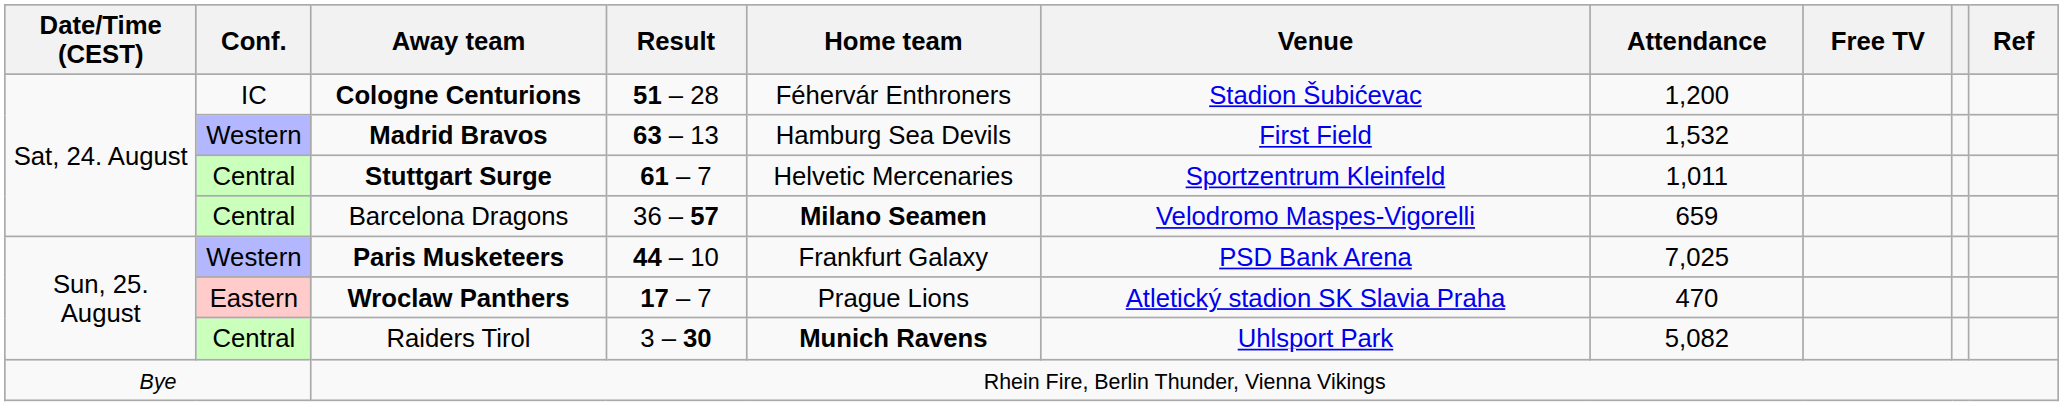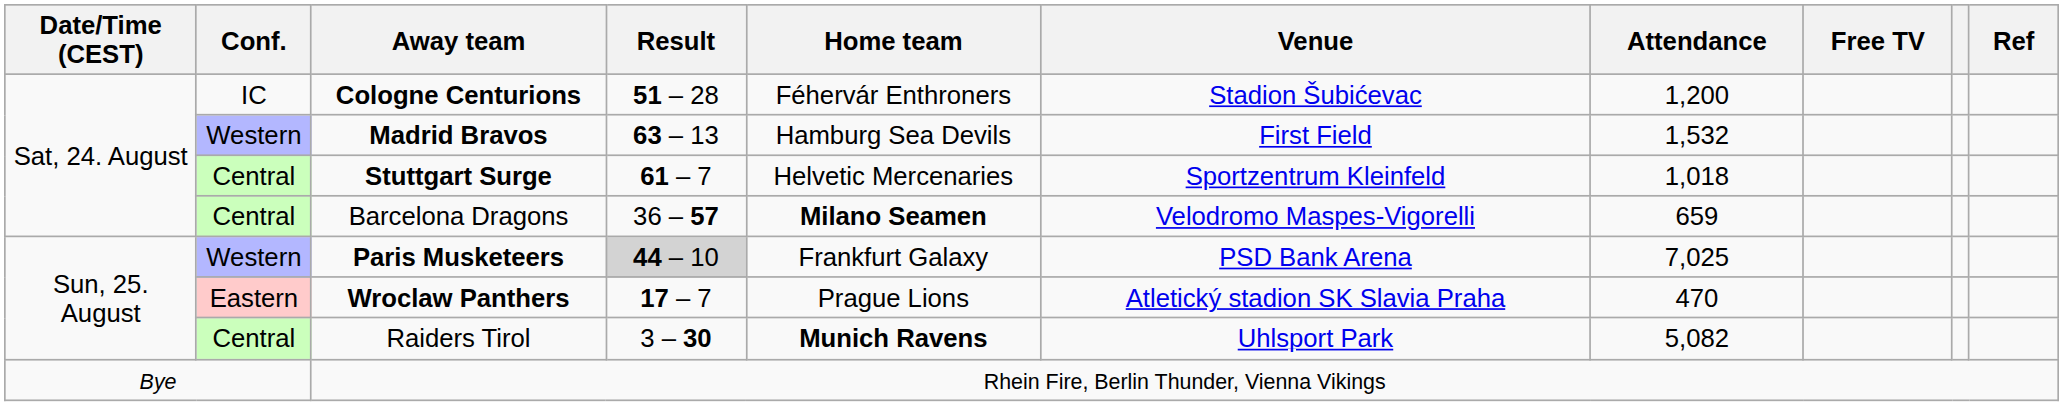Stuttgart Surge | Attendance: 1,011 -> 1,018
Paris Musketeers | Result: no background -> lightgrey background
